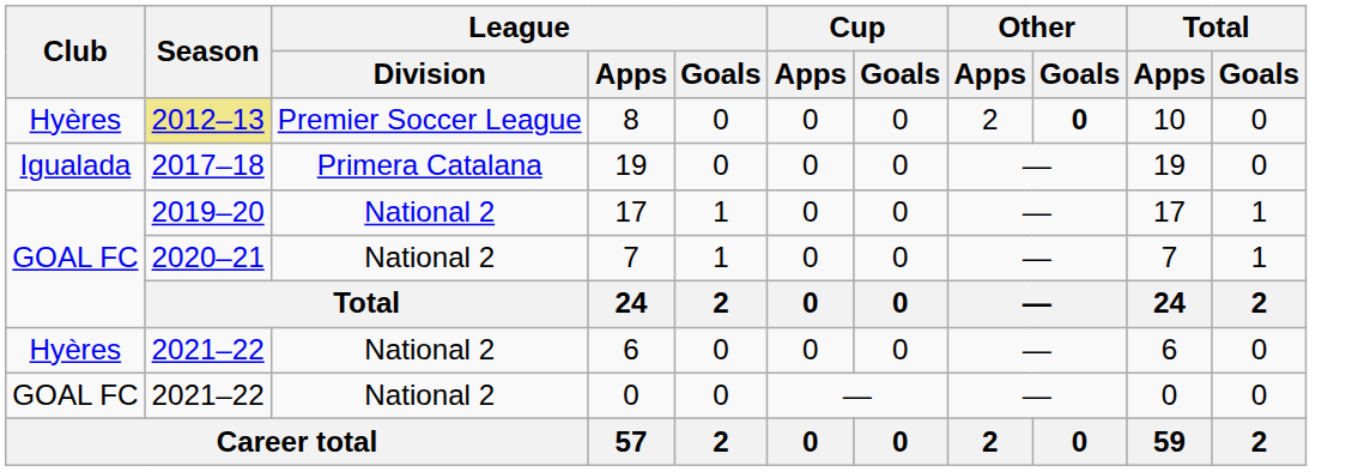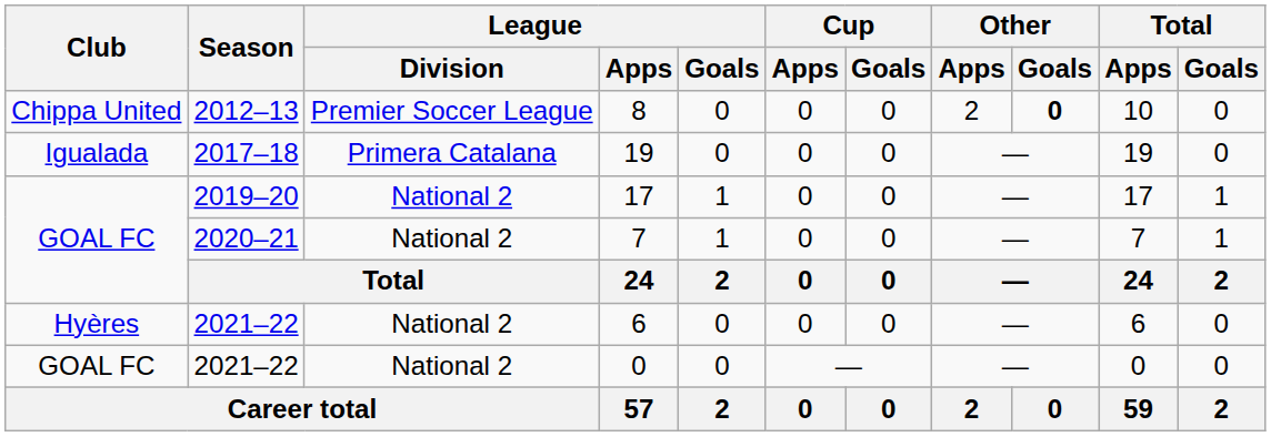8 | Club: Hyères -> Chippa United
8 | Season: khaki background -> no background
